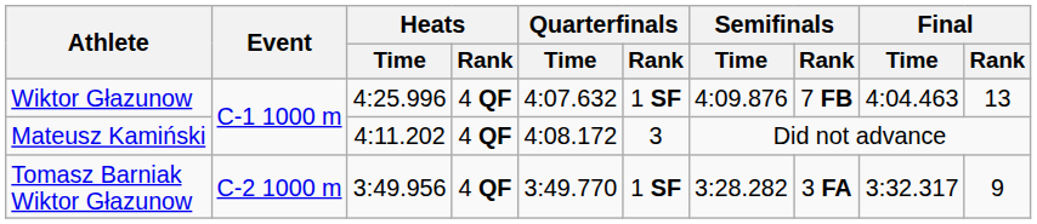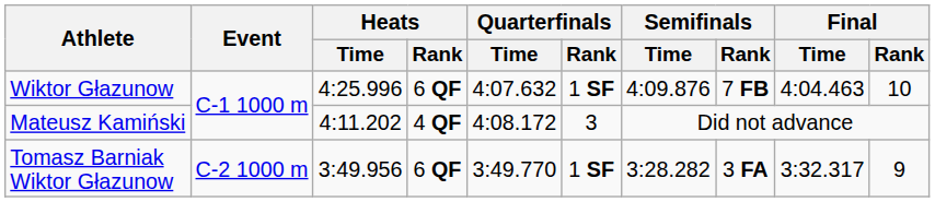Wiktor Głazunow | Heats / Rank: 4 QF -> 6 QF
Wiktor Głazunow | Final / Rank: 13 -> 10
Tomasz Barniak Wiktor Głazunow | Heats / Rank: 4 QF -> 6 QF
